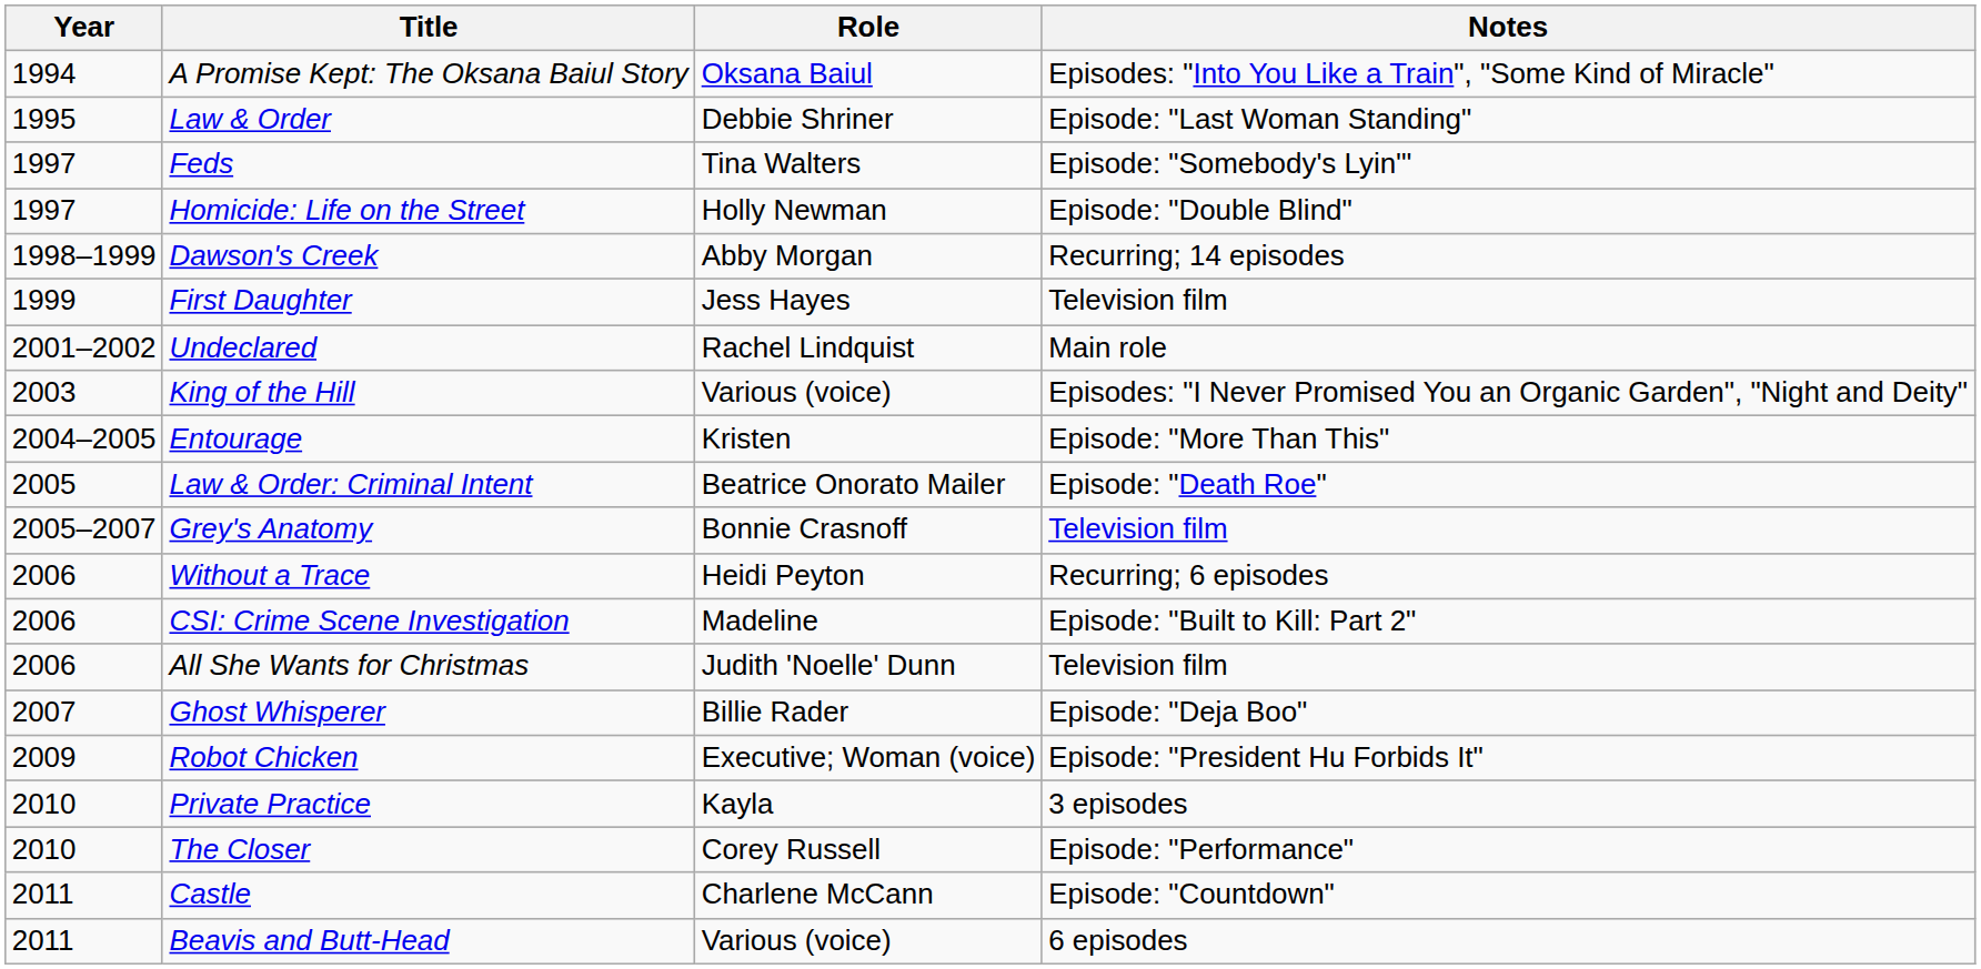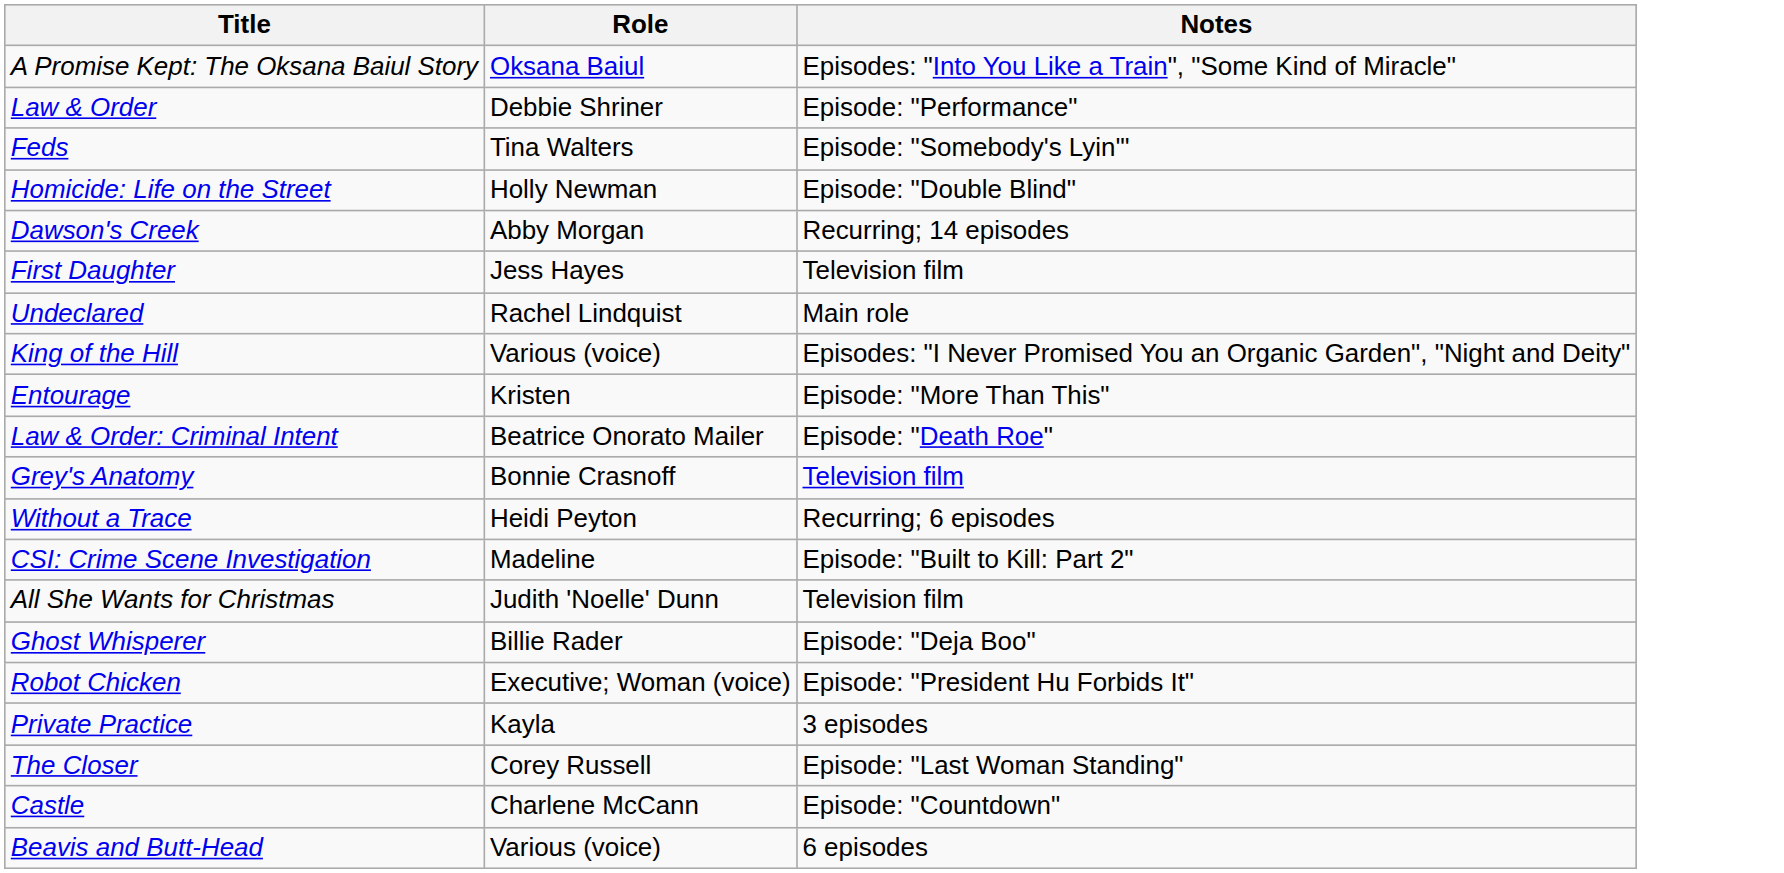- column: Year | 1994 | 1995 | 1997 | 1997 | 1998–1999 | 1999 | 2001–2002 | 2003 | 2004–2005 | 2005 | 2005–2007 | 2006 | 2006 | 2006 | 2007 | 2009 | 2010 | 2010 | 2011 | 2011
Law & Order | Notes: Episode: "Last Woman Standing" -> Episode: "Performance"
The Closer | Notes: Episode: "Performance" -> Episode: "Last Woman Standing"
